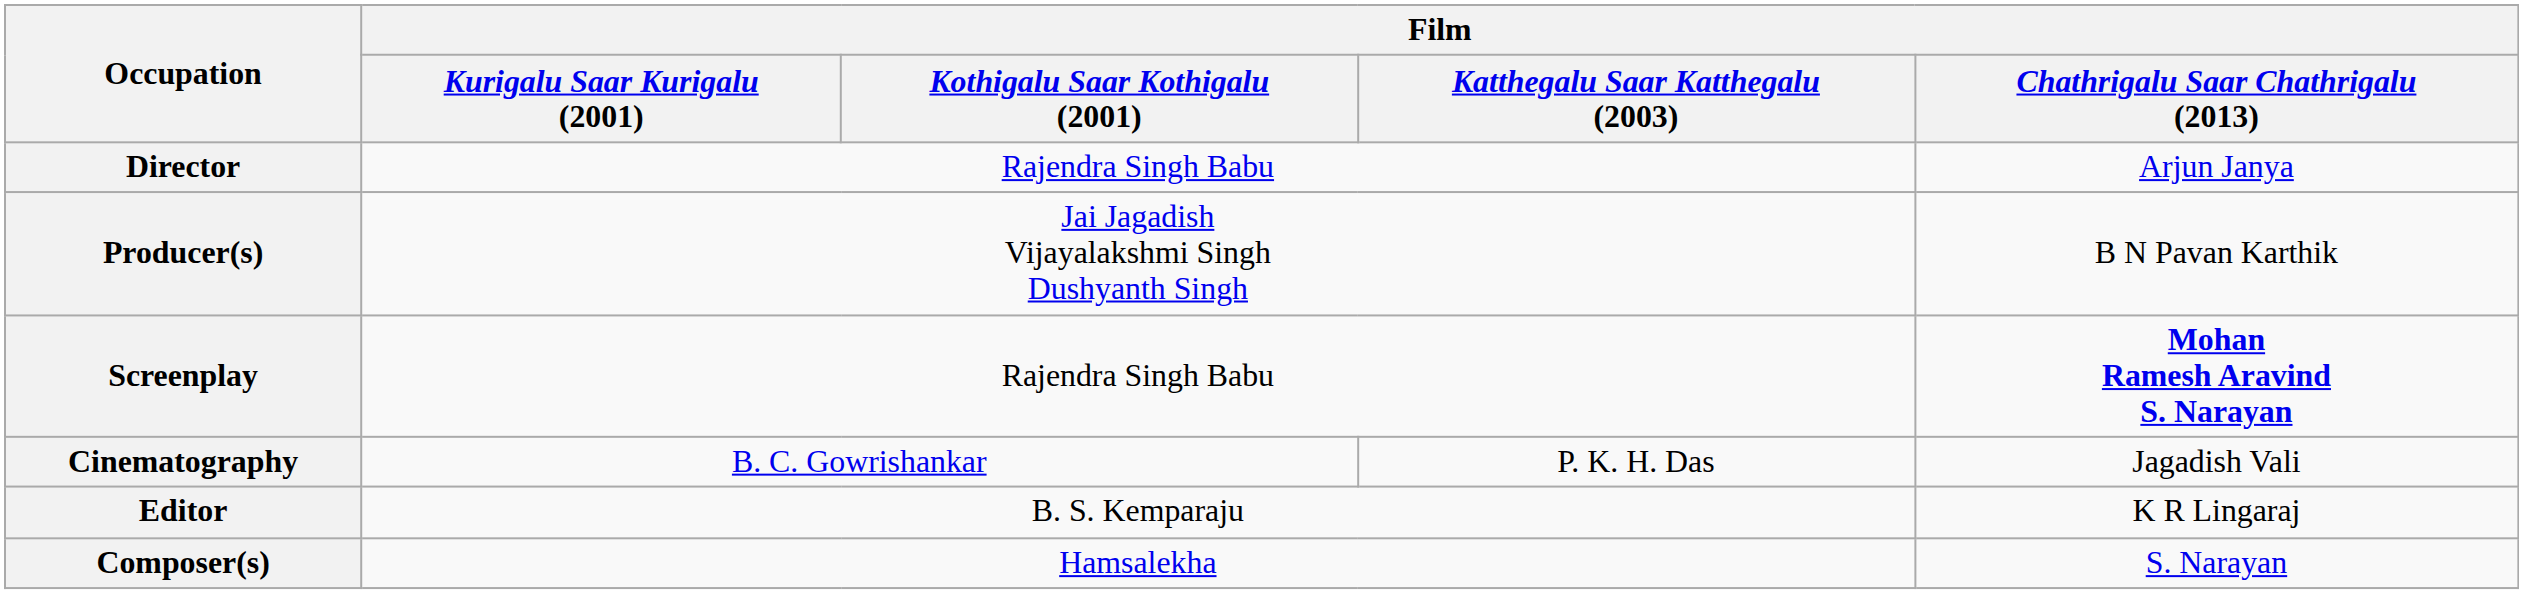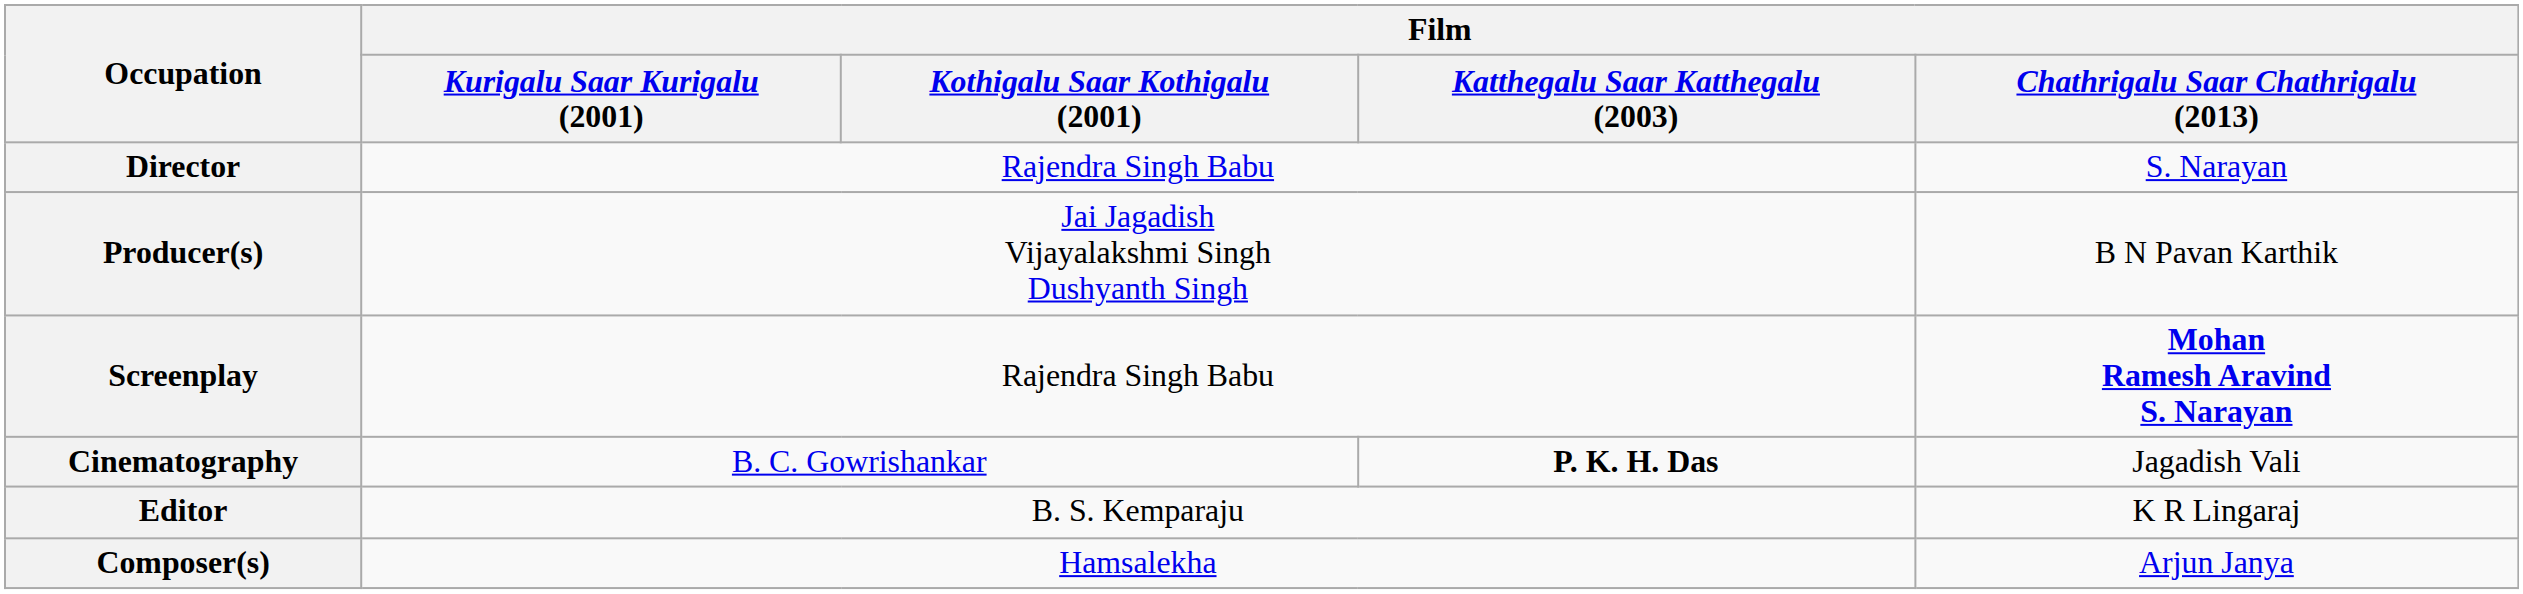Director | Film / Chathrigalu Saar Chathrigalu (2013): Arjun Janya -> S. Narayan
Cinematography | Film / Katthegalu Saar Katthegalu (2003): normal -> bold
Composer(s) | Film / Chathrigalu Saar Chathrigalu (2013): S. Narayan -> Arjun Janya
